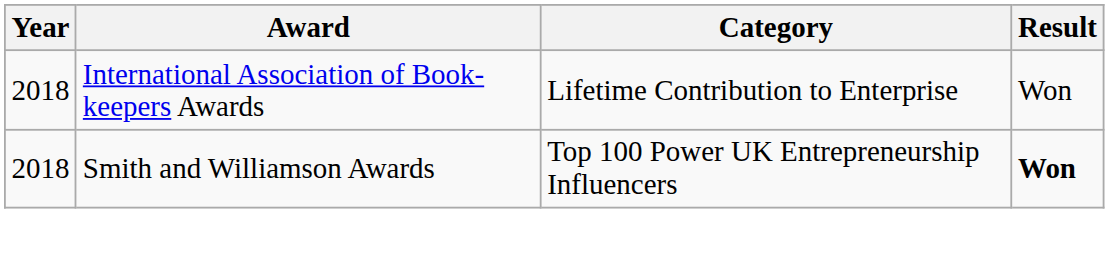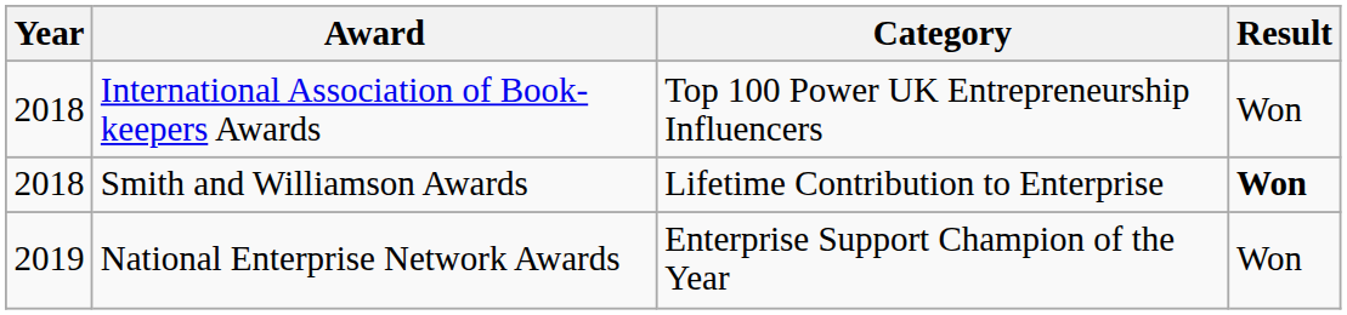International Association of Book-keepers Awards | Category: Lifetime Contribution to Enterprise -> Top 100 Power UK Entrepreneurship Influencers
Smith and Williamson Awards | Category: Top 100 Power UK Entrepreneurship Influencers -> Lifetime Contribution to Enterprise
+ row: 2019 | National Enterprise Network Awards | Enterprise Support Champion of the Year | Won
